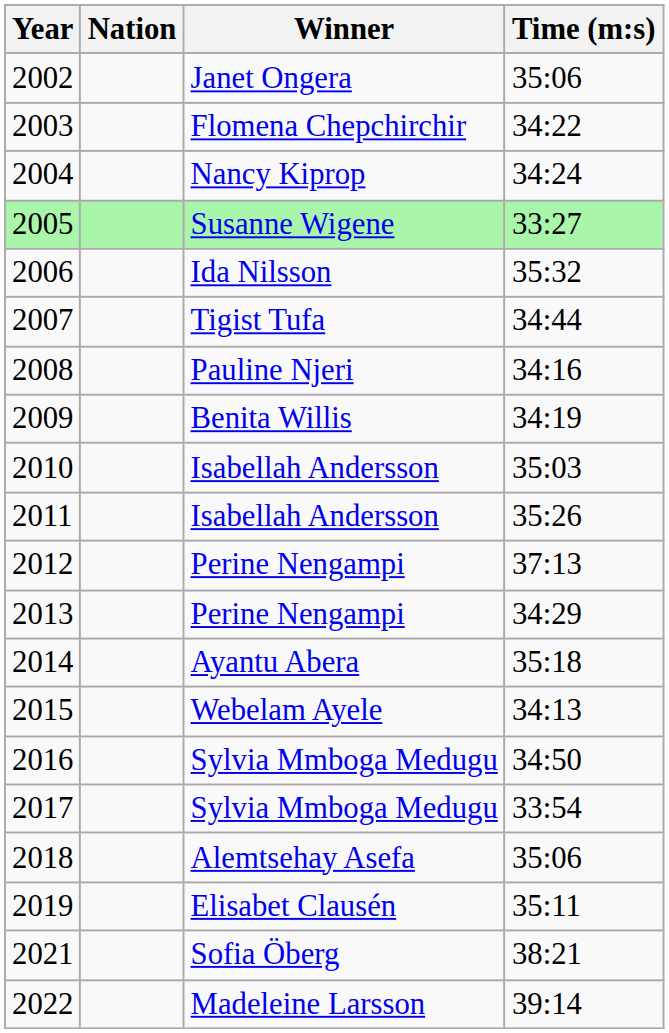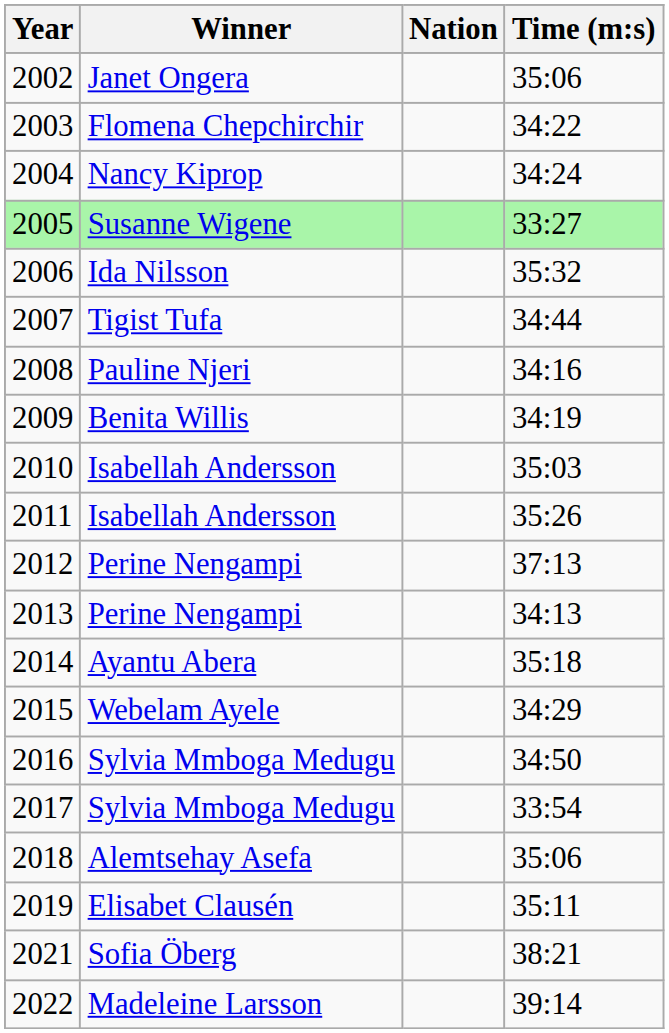columns swapped: Winner <-> Nation
2013 | Time (m:s): 34:29 -> 34:13
2015 | Time (m:s): 34:13 -> 34:29
